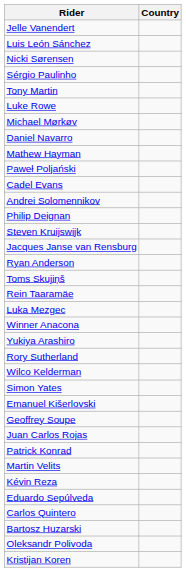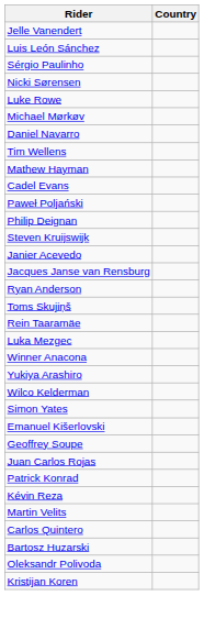rows swapped: Sérgio Paulinho <-> Nicki Sørensen
- row: Tony Martin
+ row: Tim Wellens
rows swapped: Paweł Poljański <-> Cadel Evans
- row: Andrei Solomennikov
+ row: Janier Acevedo
- row: Rory Sutherland
rows swapped: Kévin Reza <-> Martin Velits
- row: Eduardo Sepúlveda
